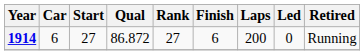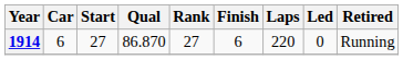1914 | Qual: 86.872 -> 86.870
1914 | Laps: 200 -> 220
